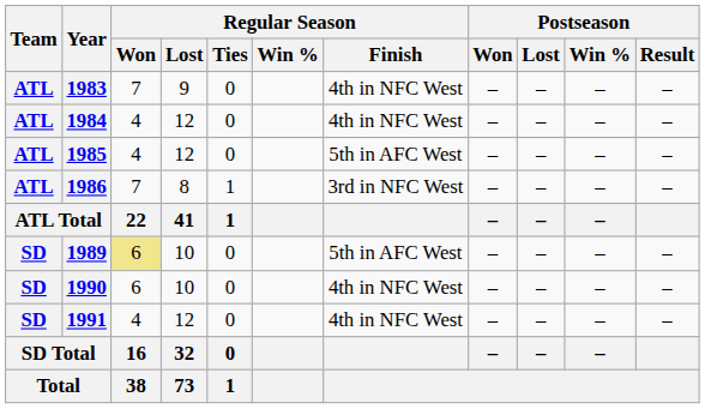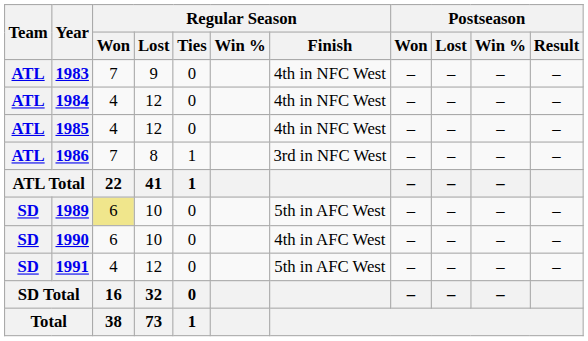1985 | Regular Season / Finish: 5th in AFC West -> 4th in NFC West
1990 | Regular Season / Finish: 4th in NFC West -> 4th in AFC West
1991 | Regular Season / Finish: 4th in NFC West -> 5th in AFC West
